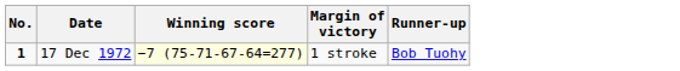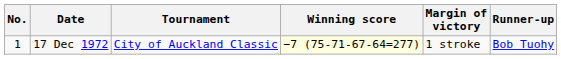+ column: Tournament | City of Auckland Classic
17 Dec 1972 | No.: bold -> normal
